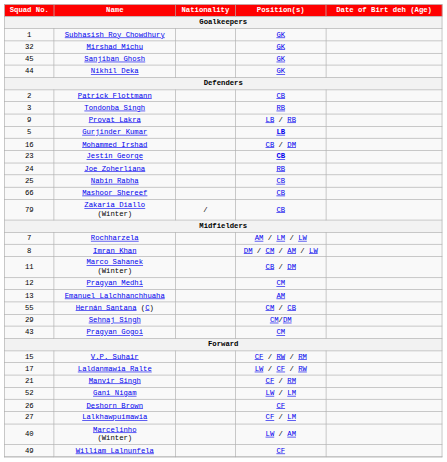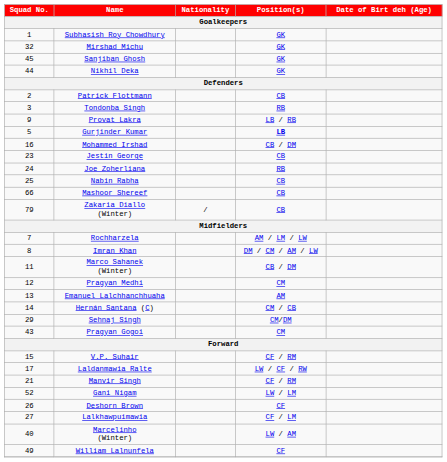Jestin George | Position(s): bold -> normal
Hernán Santana (C) | Squad No.: 55 -> 14
V.P. Suhair | Position(s): CF / RW / RM -> CF / RM
